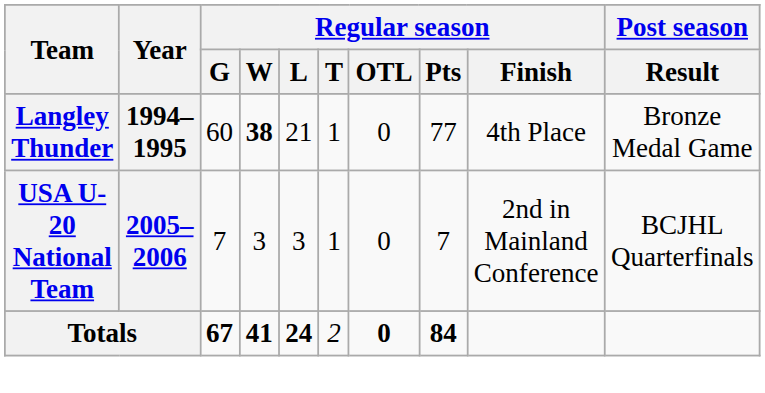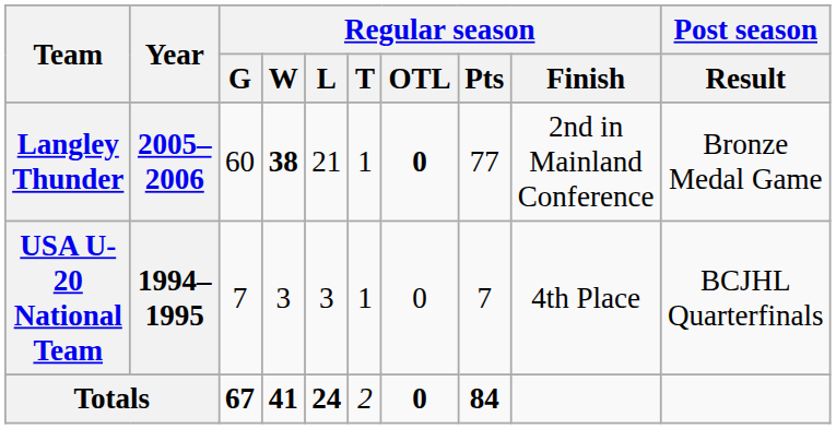Langley Thunder | Year: 1994–1995 -> 2005–2006
Langley Thunder | Regular season / OTL: normal -> bold
Langley Thunder | Regular season / Finish: 4th Place -> 2nd in Mainland Conference
USA U-20 National Team | Year: 2005–2006 -> 1994–1995
USA U-20 National Team | Regular season / Finish: 2nd in Mainland Conference -> 4th Place
